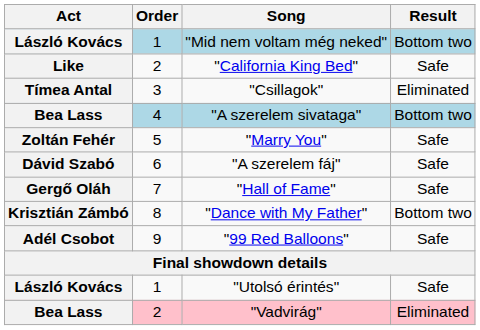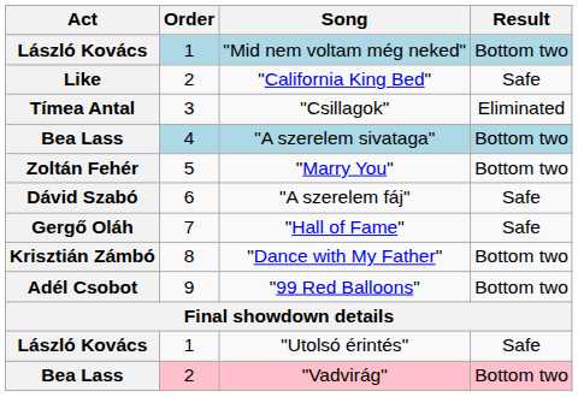"Marry You" | Result: Safe -> Bottom two
"99 Red Balloons" | Result: Safe -> Bottom two
"Vadvirág" | Result: Eliminated -> Bottom two
